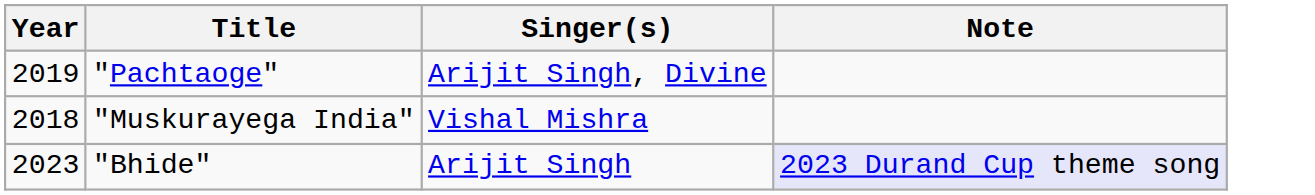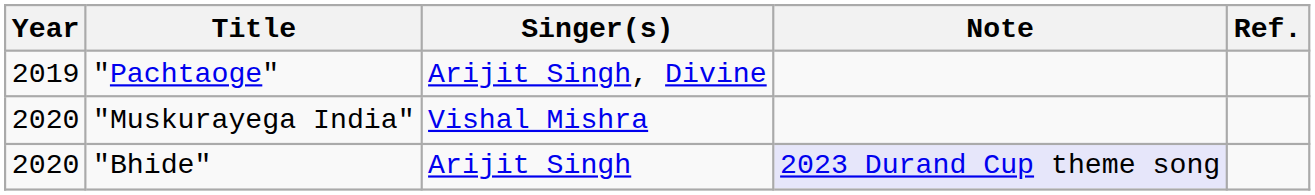+ column: Ref.
"Muskurayega India" | Year: 2018 -> 2020
"Bhide" | Year: 2023 -> 2020
